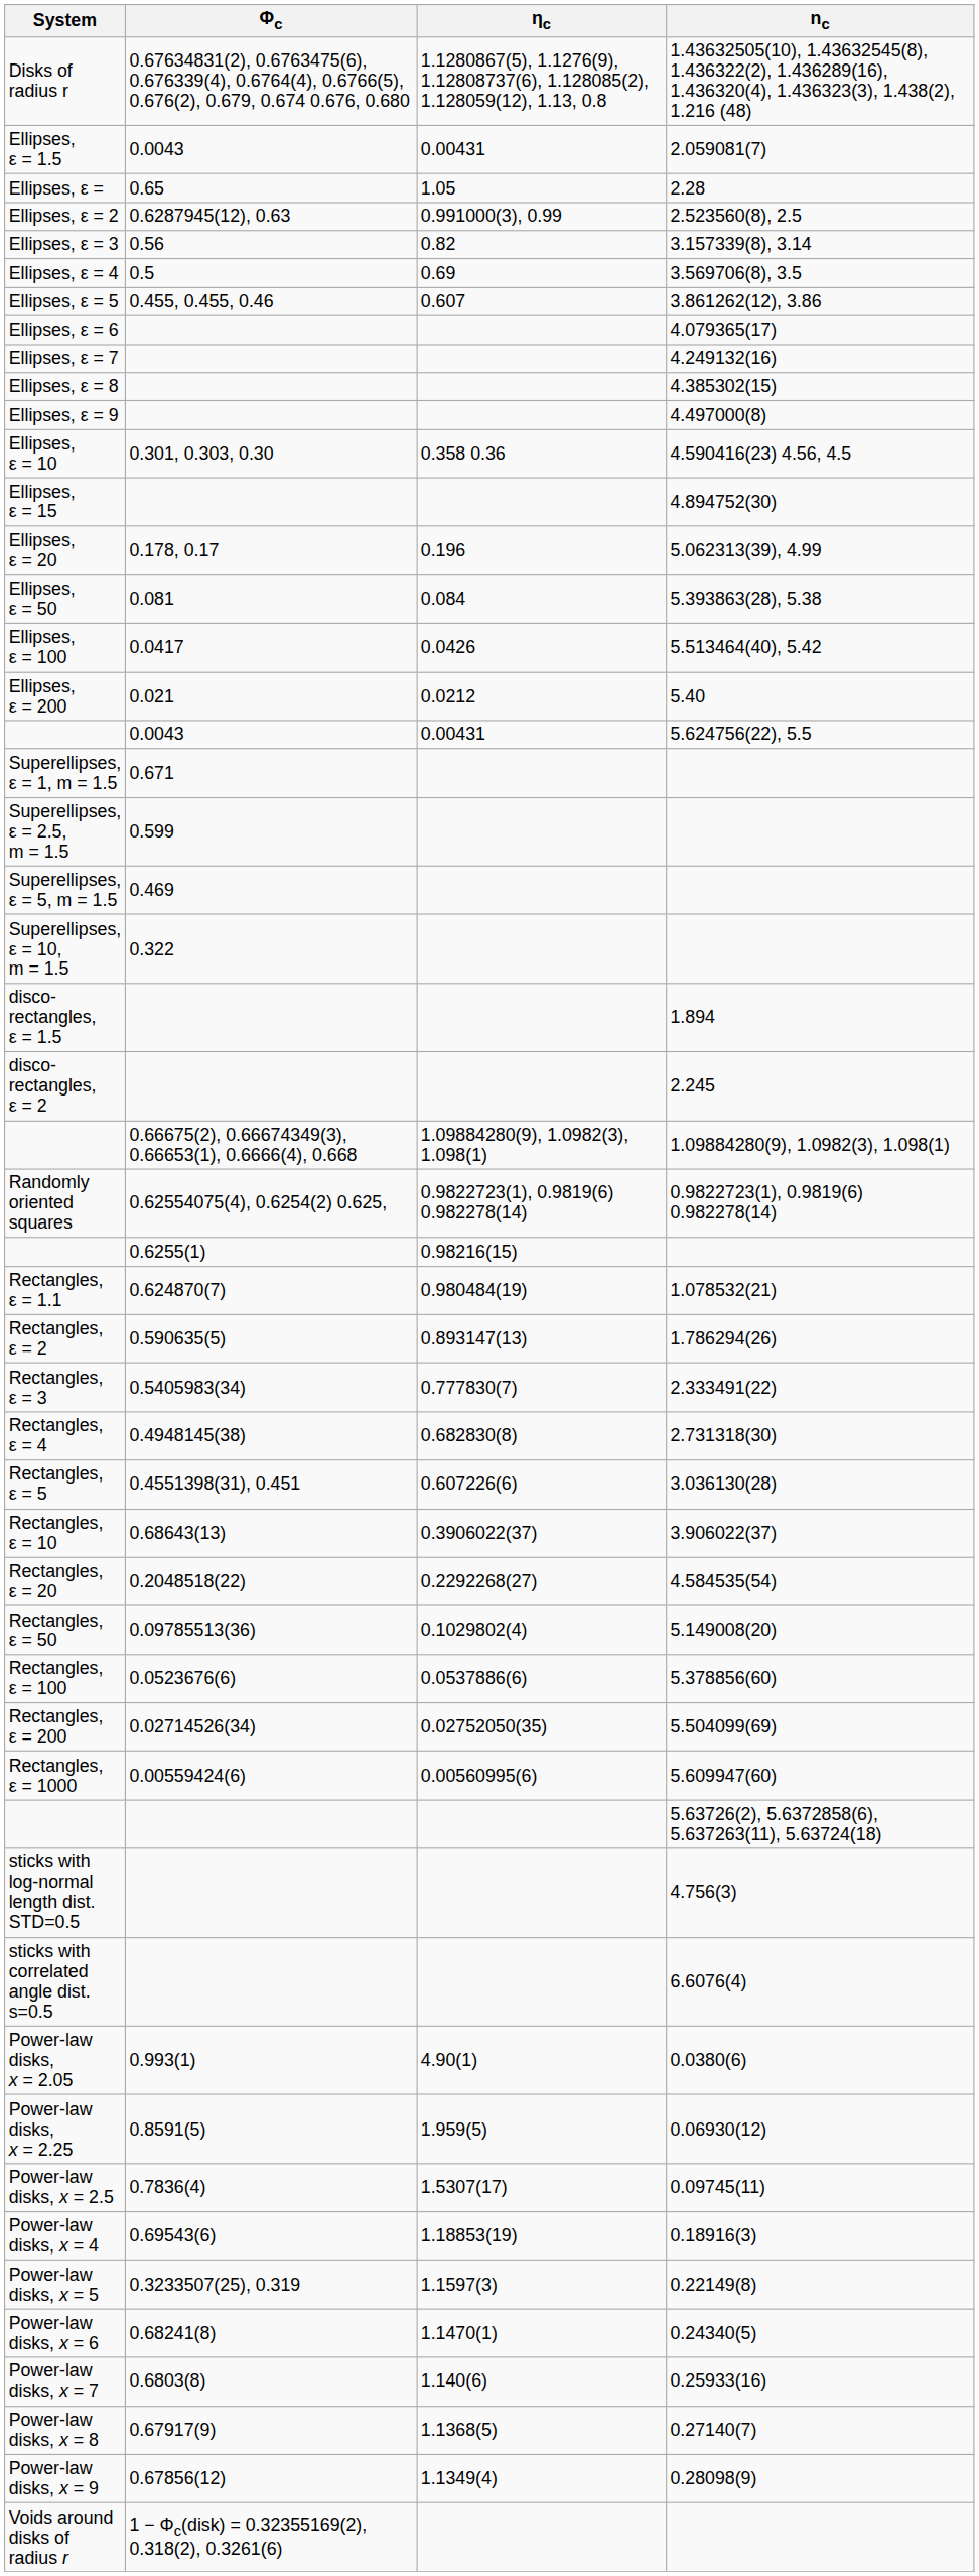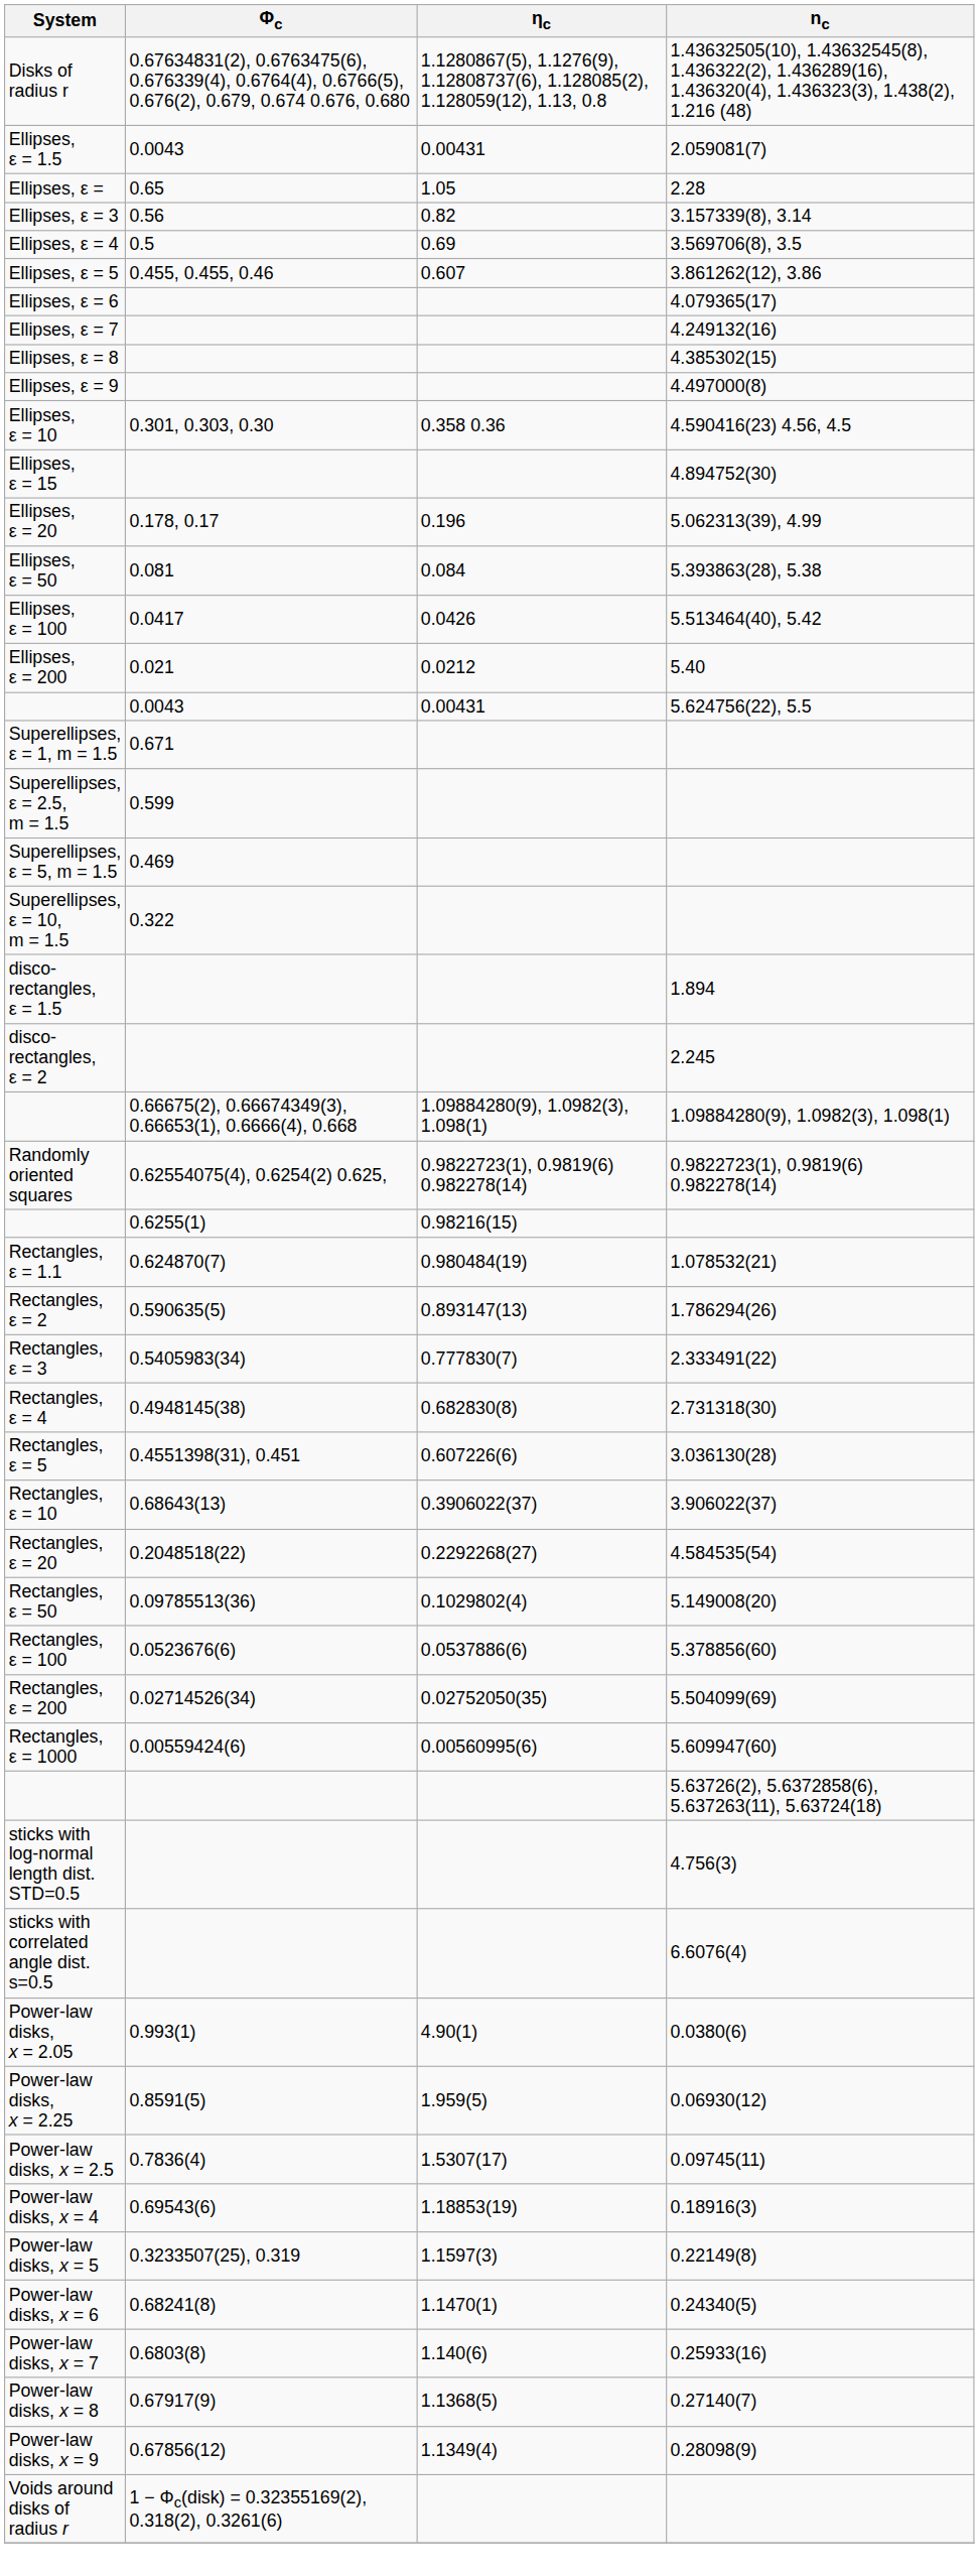- row: Ellipses, ε = 2 | 0.6287945(12), 0.63 | 0.991000(3), 0.99 | 2.523560(8), 2.5
